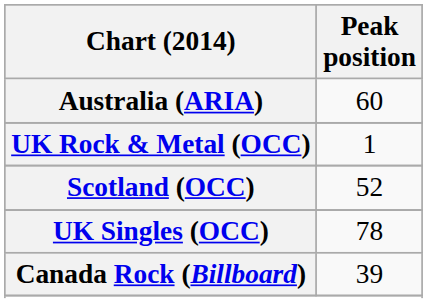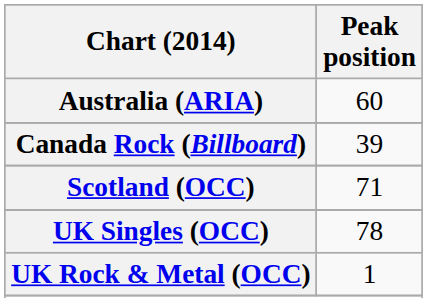rows swapped: Canada Rock (Billboard) <-> UK Rock & Metal (OCC)
Scotland (OCC) | Peak position: 52 -> 71
